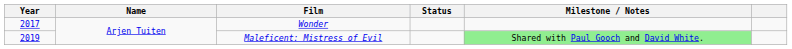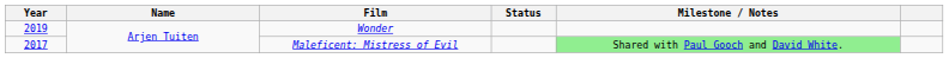Wonder | Year: 2017 -> 2019
Maleficent: Mistress of Evil | Year: 2019 -> 2017
